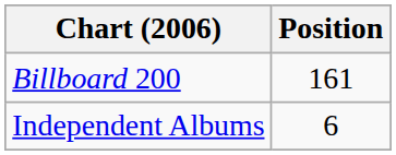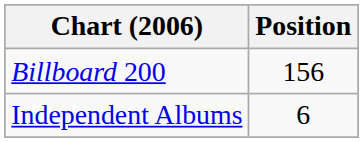Billboard 200 | Position: 161 -> 156
